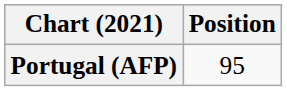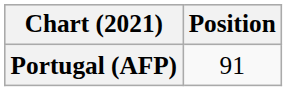Portugal (AFP) | Position: 95 -> 91
